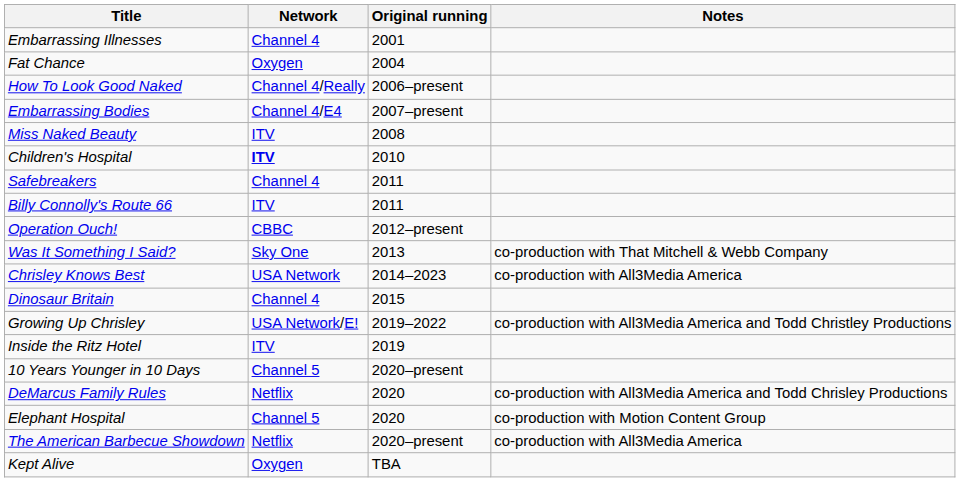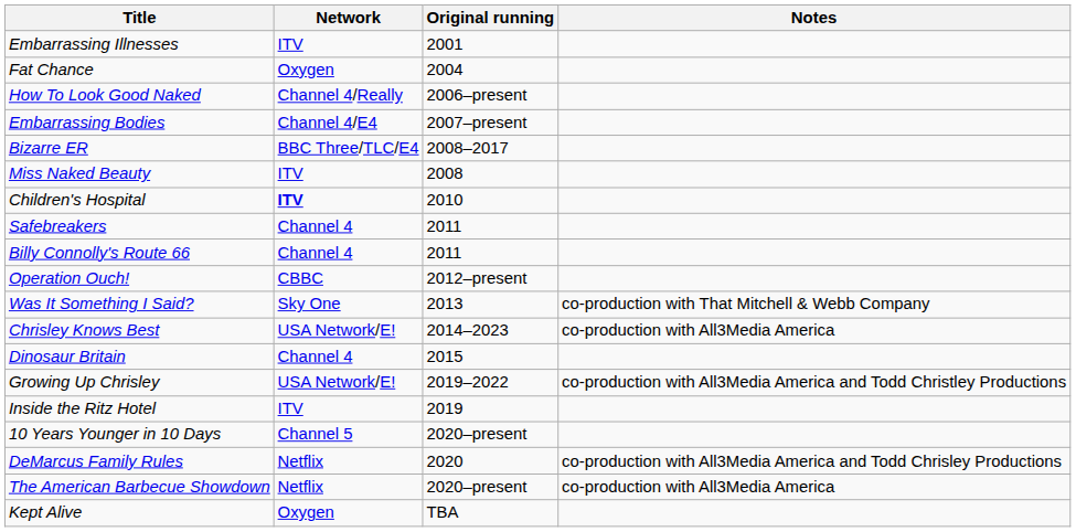Embarrassing Illnesses | Network: Channel 4 -> ITV
+ row: Bizarre ER | BBC Three/TLC/E4 | 2008–2017
Billy Connolly's Route 66 | Network: ITV -> Channel 4
Chrisley Knows Best | Network: USA Network -> USA Network/E!
- row: Elephant Hospital | Channel 5 | 2020 | co-production with Motion Content Group
